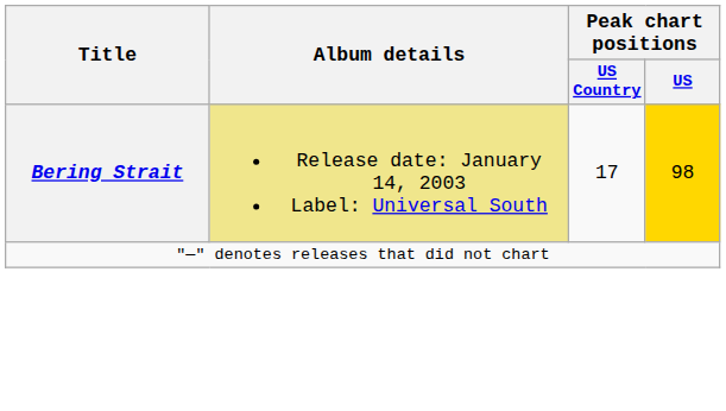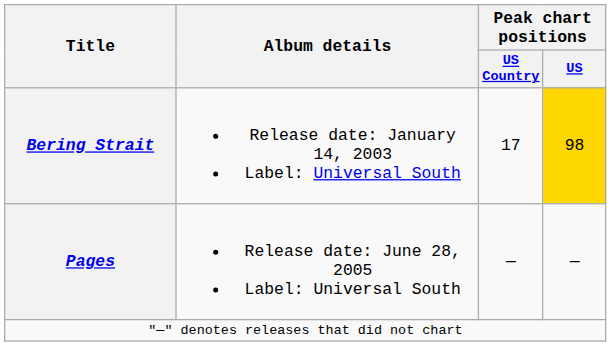Bering Strait | Album details: khaki background -> no background
+ row: Pages | Release date: June 28, 2005 Label: Universal South | — | —
